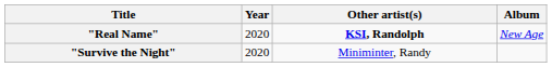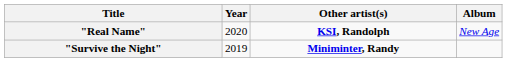"Survive the Night" | Year: 2020 -> 2019
"Survive the Night" | Other artist(s): normal -> bold
